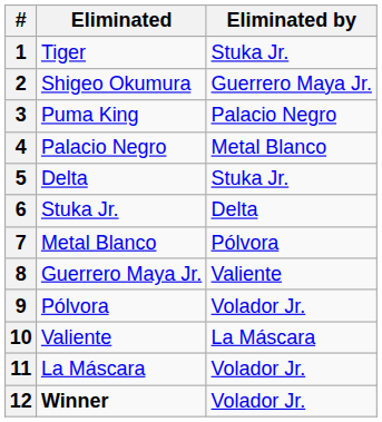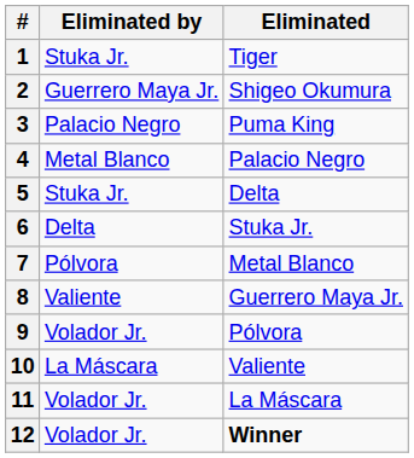columns swapped: Eliminated <-> Eliminated by
